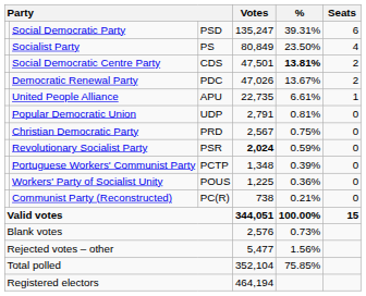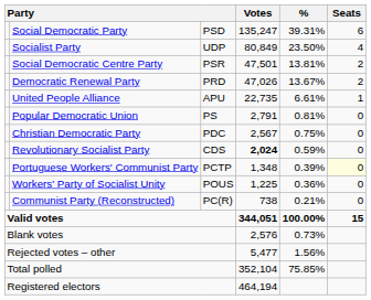Socialist Party | column 3: PS -> UDP
Social Democratic Centre Party | column 3: CDS -> PSR
Social Democratic Centre Party | %: bold -> normal
Democratic Renewal Party | column 3: PDC -> PRD
Popular Democratic Union | column 3: UDP -> PS
Christian Democratic Party | column 3: PRD -> PDC
Revolutionary Socialist Party | column 3: PSR -> CDS
Portuguese Workers' Communist Party | Seats: no background -> lightyellow background
